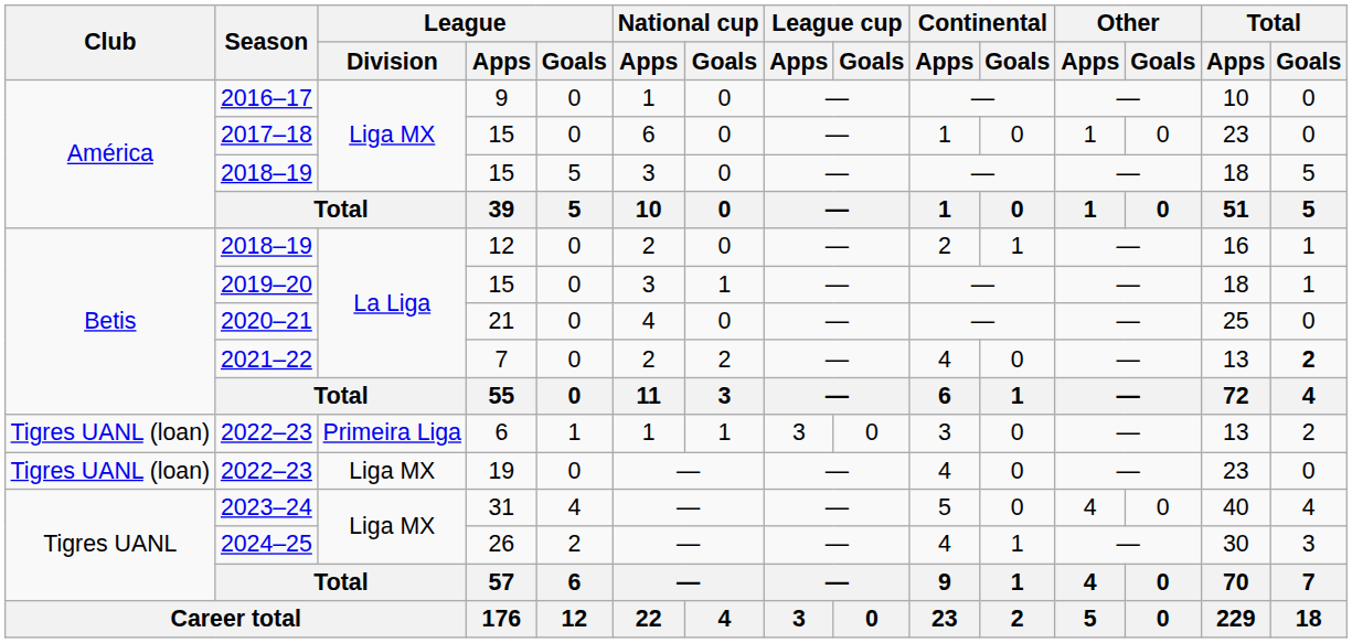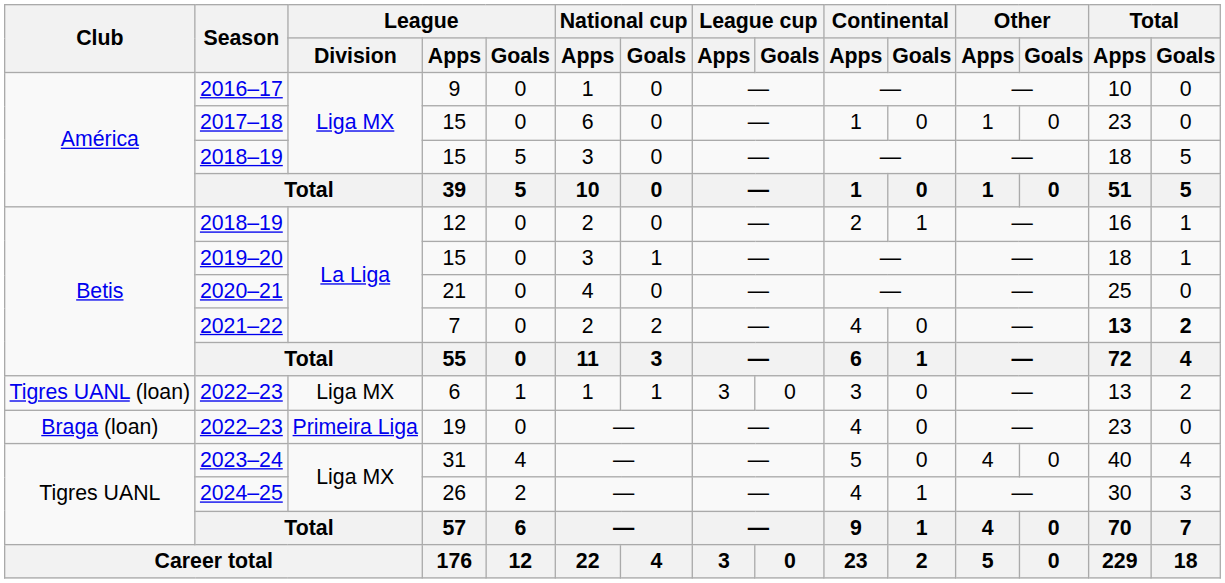2021–22 | Total / Apps: normal -> bold
2022–23 / 6 | League / Division: Primeira Liga -> Liga MX
2022–23 / 19 | Club: Tigres UANL (loan) -> Braga (loan)
2022–23 / 19 | League / Division: Liga MX -> Primeira Liga
